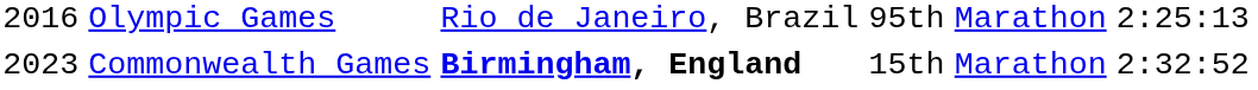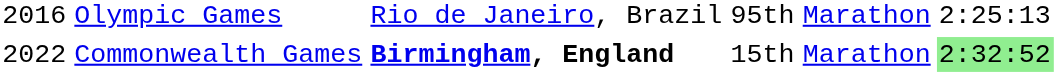Commonwealth Games | column 1: 2023 -> 2022
Commonwealth Games | column 6: no background -> lightgreen background
